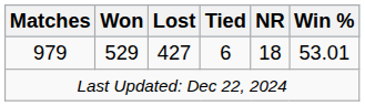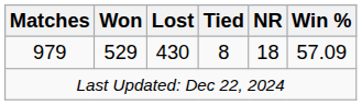979 | Lost: 427 -> 430
979 | Tied: 6 -> 8
979 | Win %: 53.01 -> 57.09
